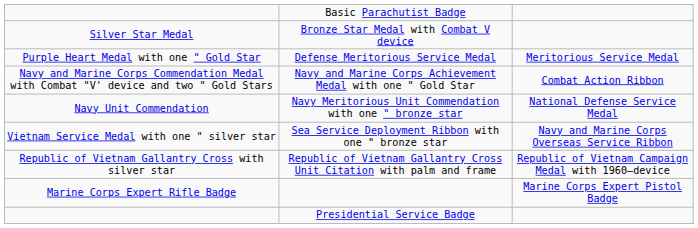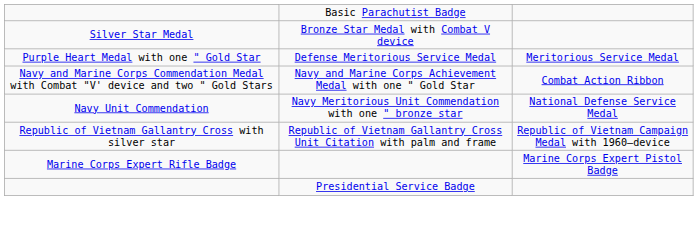- row: Vietnam Service Medal with one " silver star | Sea Service Deployment Ribbon with one " bronze star | Navy and Marine Corps Overseas Service Ribbon
